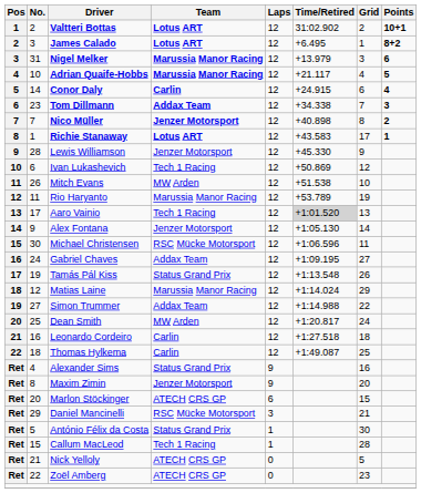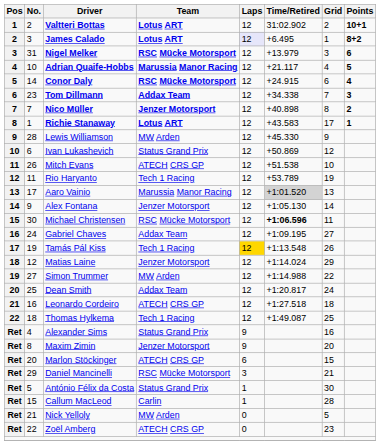James Calado | Laps: no background -> lavender background
Nigel Melker | Team: Marussia Manor Racing -> RSC Mücke Motorsport
Conor Daly | Team: Carlin -> RSC Mücke Motorsport
Lewis Williamson | Team: Jenzer Motorsport -> MW Arden
Ivan Lukashevich | Team: Tech 1 Racing -> Status Grand Prix
Mitch Evans | Team: MW Arden -> ATECH CRS GP
Rio Haryanto | Team: Marussia Manor Racing -> Tech 1 Racing
Aaro Vainio | Team: Tech 1 Racing -> Marussia Manor Racing
Michael Christensen | Time/Retired: normal -> bold
Tamás Pál Kiss | Team: Status Grand Prix -> Tech 1 Racing
Tamás Pál Kiss | Laps: no background -> gold background
Matias Laine | Team: Marussia Manor Racing -> Jenzer Motorsport
Simon Trummer | Team: Addax Team -> MW Arden
Dean Smith | Team: MW Arden -> Addax Team
Leonardo Cordeiro | Team: Carlin -> ATECH CRS GP
Thomas Hylkema | Team: Carlin -> Tech 1 Racing
Callum MacLeod | Team: Tech 1 Racing -> Carlin
Nick Yelloly | Team: ATECH CRS GP -> MW Arden
